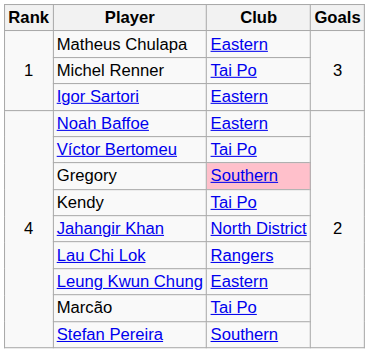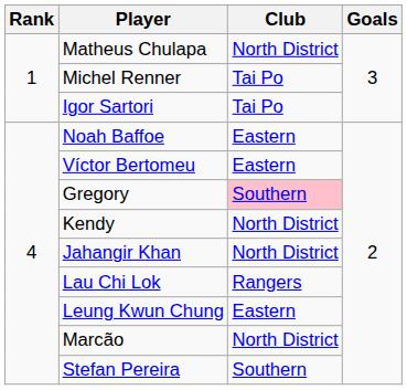Matheus Chulapa | Club: Eastern -> North District
Igor Sartori | Club: Eastern -> Tai Po
Víctor Bertomeu | Club: Tai Po -> Eastern
Kendy | Club: Tai Po -> North District
Marcão | Club: Tai Po -> North District
